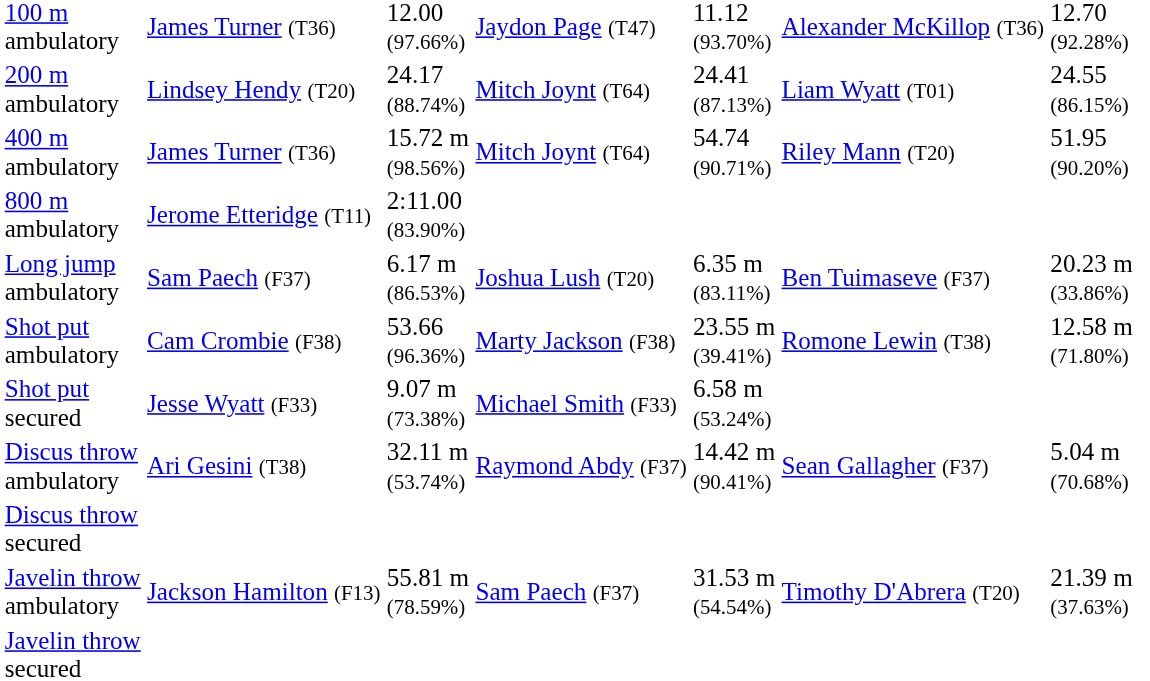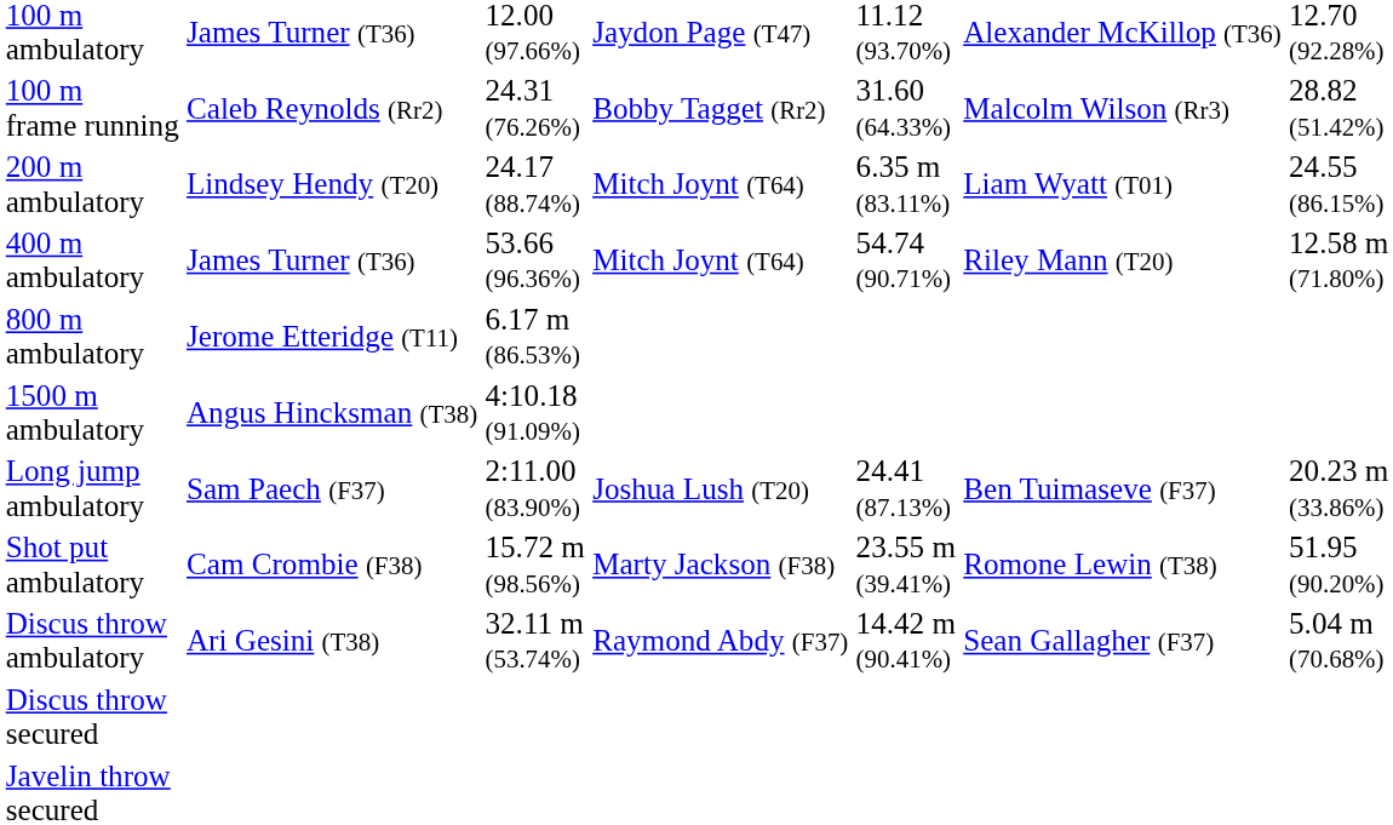+ row: 100 m frame running | Caleb Reynolds (Rr2) | 24.31 (76.26%) | Bobby Tagget (Rr2) | 31.60 (64.33%) | Malcolm Wilson (Rr3) | 28.82 (51.42%)
200 m ambulatory | column 5: 24.41 (87.13%) -> 6.35 m (83.11%)
400 m ambulatory | column 3: 15.72 m (98.56%) -> 53.66 (96.36%)
400 m ambulatory | column 7: 51.95 (90.20%) -> 12.58 m (71.80%)
800 m ambulatory | column 3: 2:11.00 (83.90%) -> 6.17 m (86.53%)
+ row: 1500 m ambulatory | Angus Hincksman (T38) | 4:10.18 (91.09%)
Long jump ambulatory | column 3: 6.17 m (86.53%) -> 2:11.00 (83.90%)
Long jump ambulatory | column 5: 6.35 m (83.11%) -> 24.41 (87.13%)
Shot put ambulatory | column 3: 53.66 (96.36%) -> 15.72 m (98.56%)
Shot put ambulatory | column 7: 12.58 m (71.80%) -> 51.95 (90.20%)
- row: Shot put secured | Jesse Wyatt (F33) | 9.07 m (73.38%) | Michael Smith (F33) | 6.58 m (53.24%)
- row: Javelin throw ambulatory | Jackson Hamilton (F13) | 55.81 m (78.59%) | Sam Paech (F37) | 31.53 m (54.54%) | Timothy D'Abrera (T20) | 21.39 m (37.63%)
